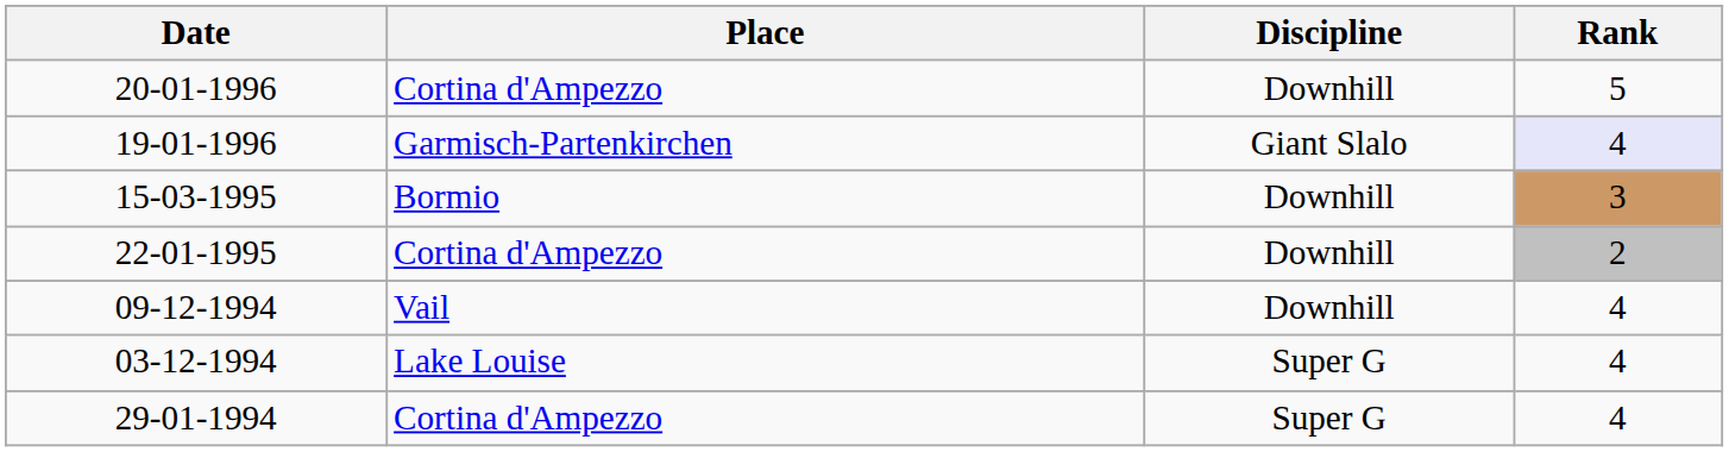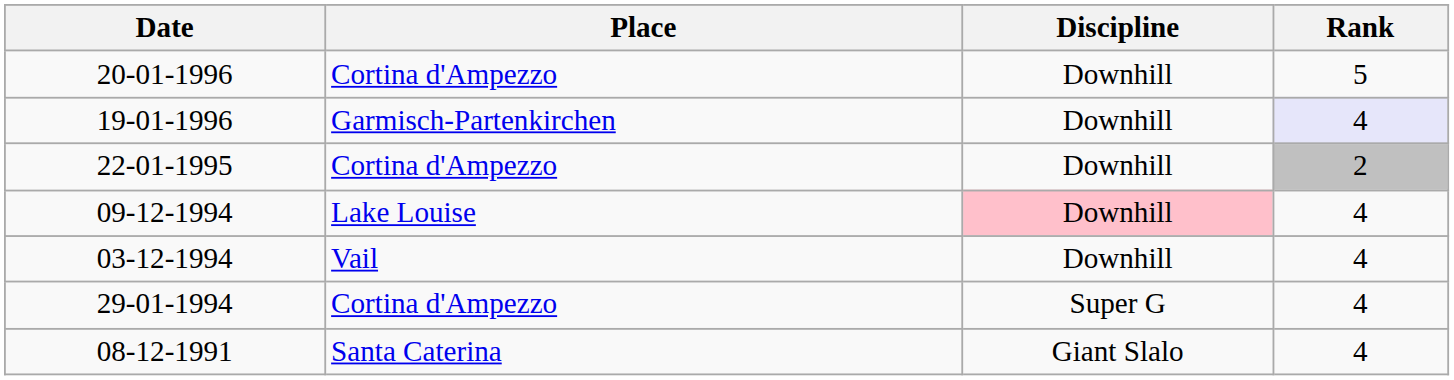19-01-1996 | Discipline: Giant Slalo -> Downhill
- row: 15-03-1995 | Bormio | Downhill | 3
09-12-1994 | Place: Vail -> Lake Louise
09-12-1994 | Discipline: no background -> pink background
03-12-1994 | Place: Lake Louise -> Vail
03-12-1994 | Discipline: Super G -> Downhill
+ row: 08-12-1991 | Santa Caterina | Giant Slalo | 4
